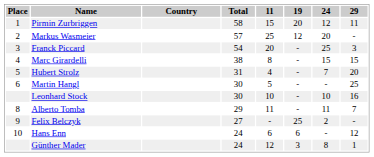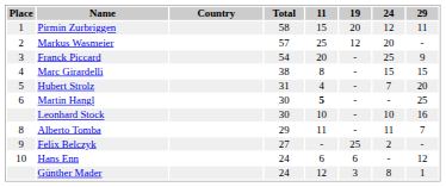Franck Piccard | 29: 3 -> 9
Martin Hangl | 11: normal -> bold
